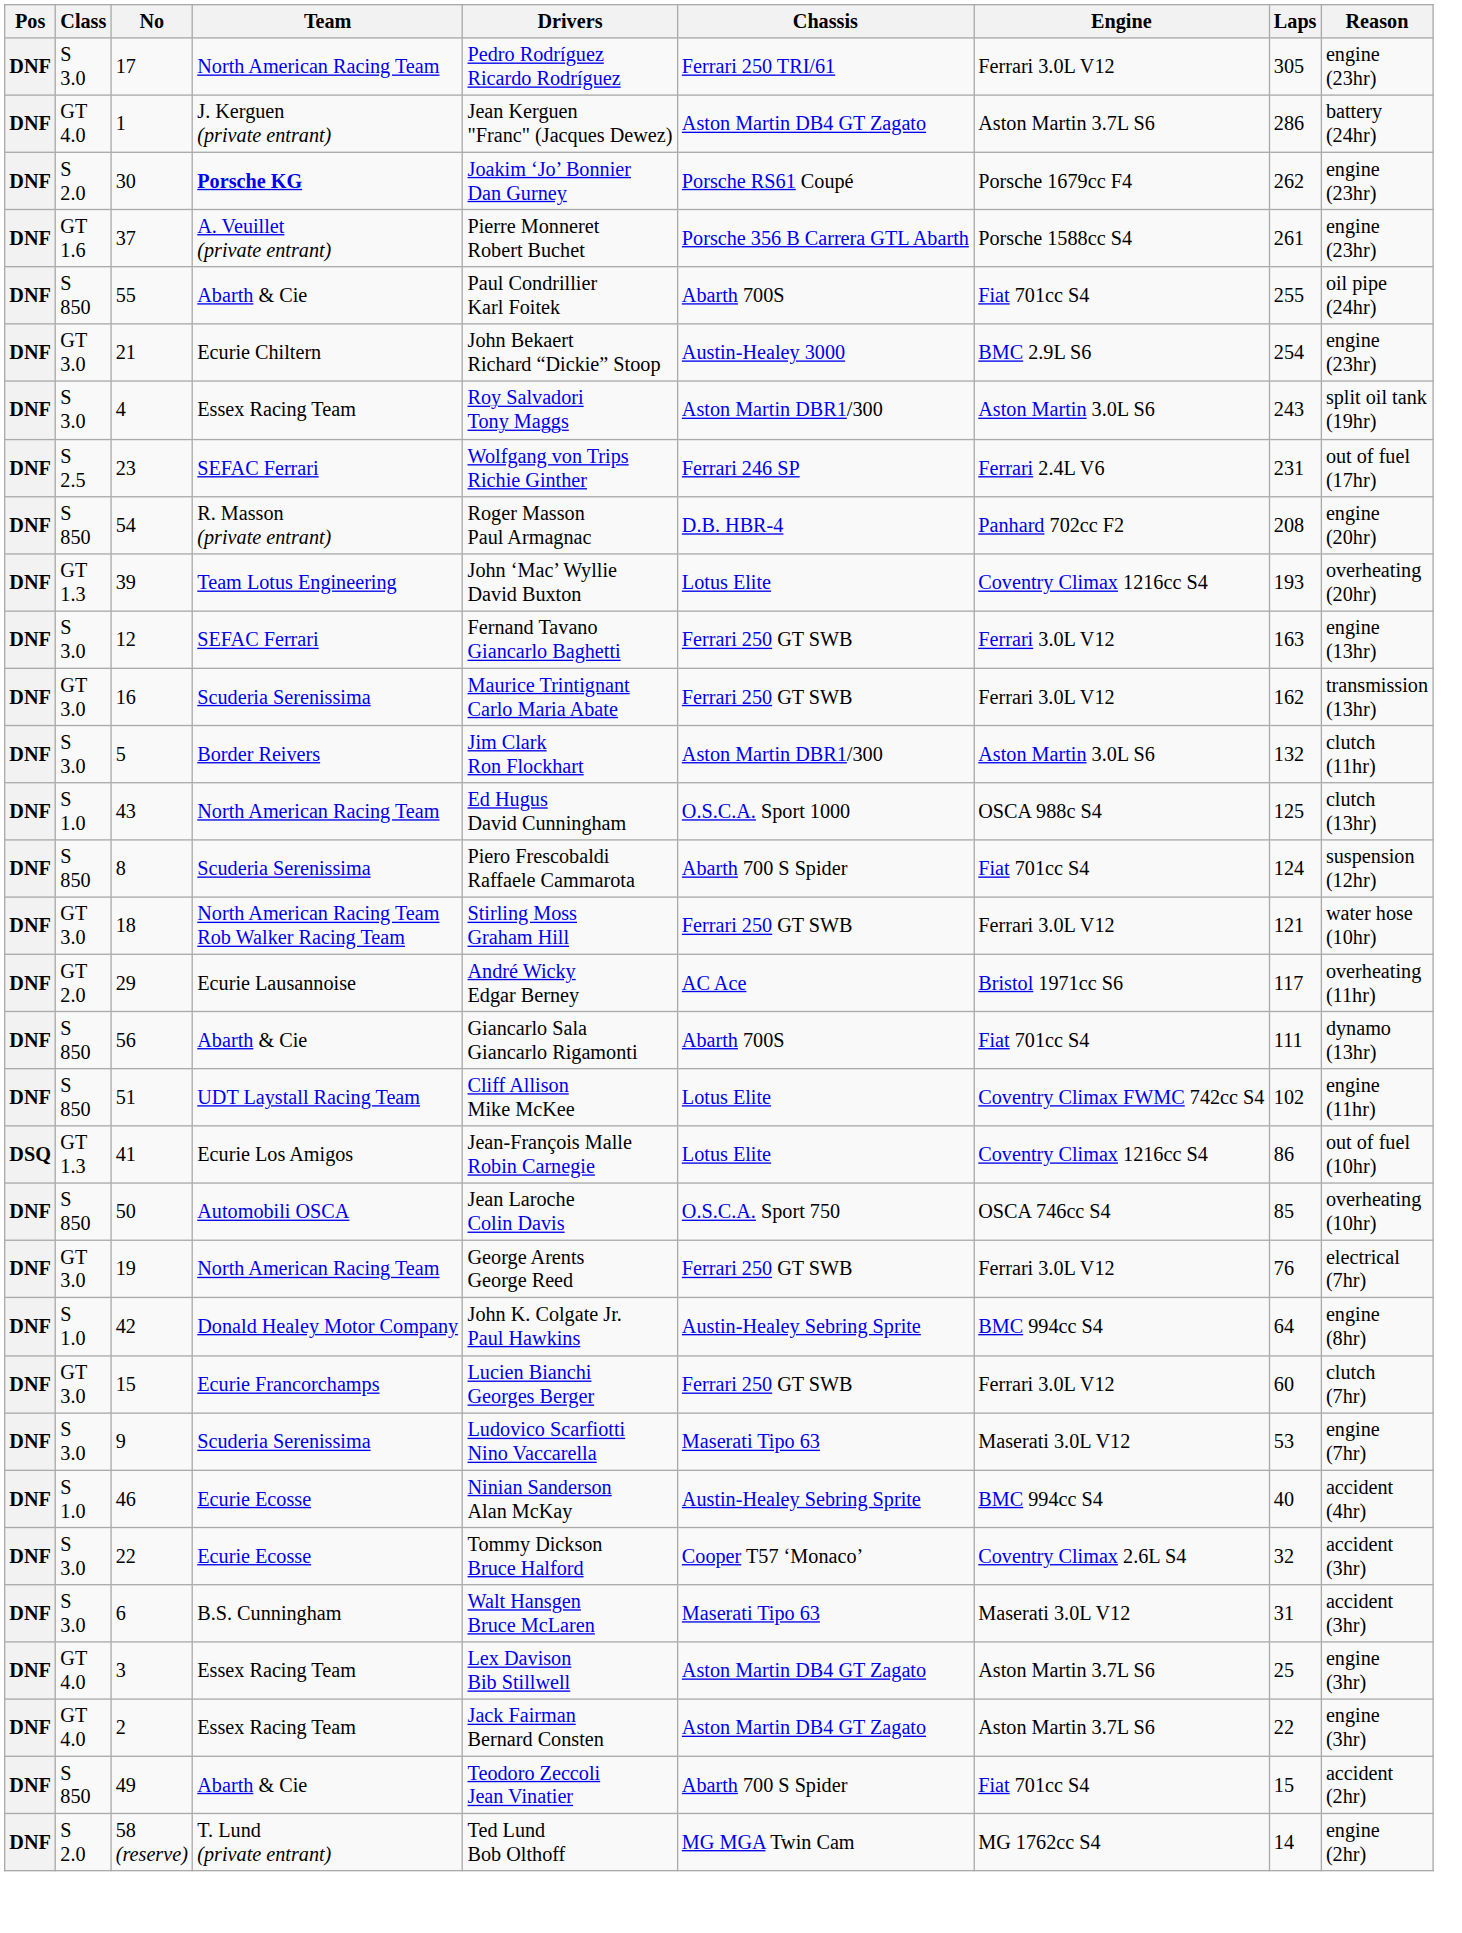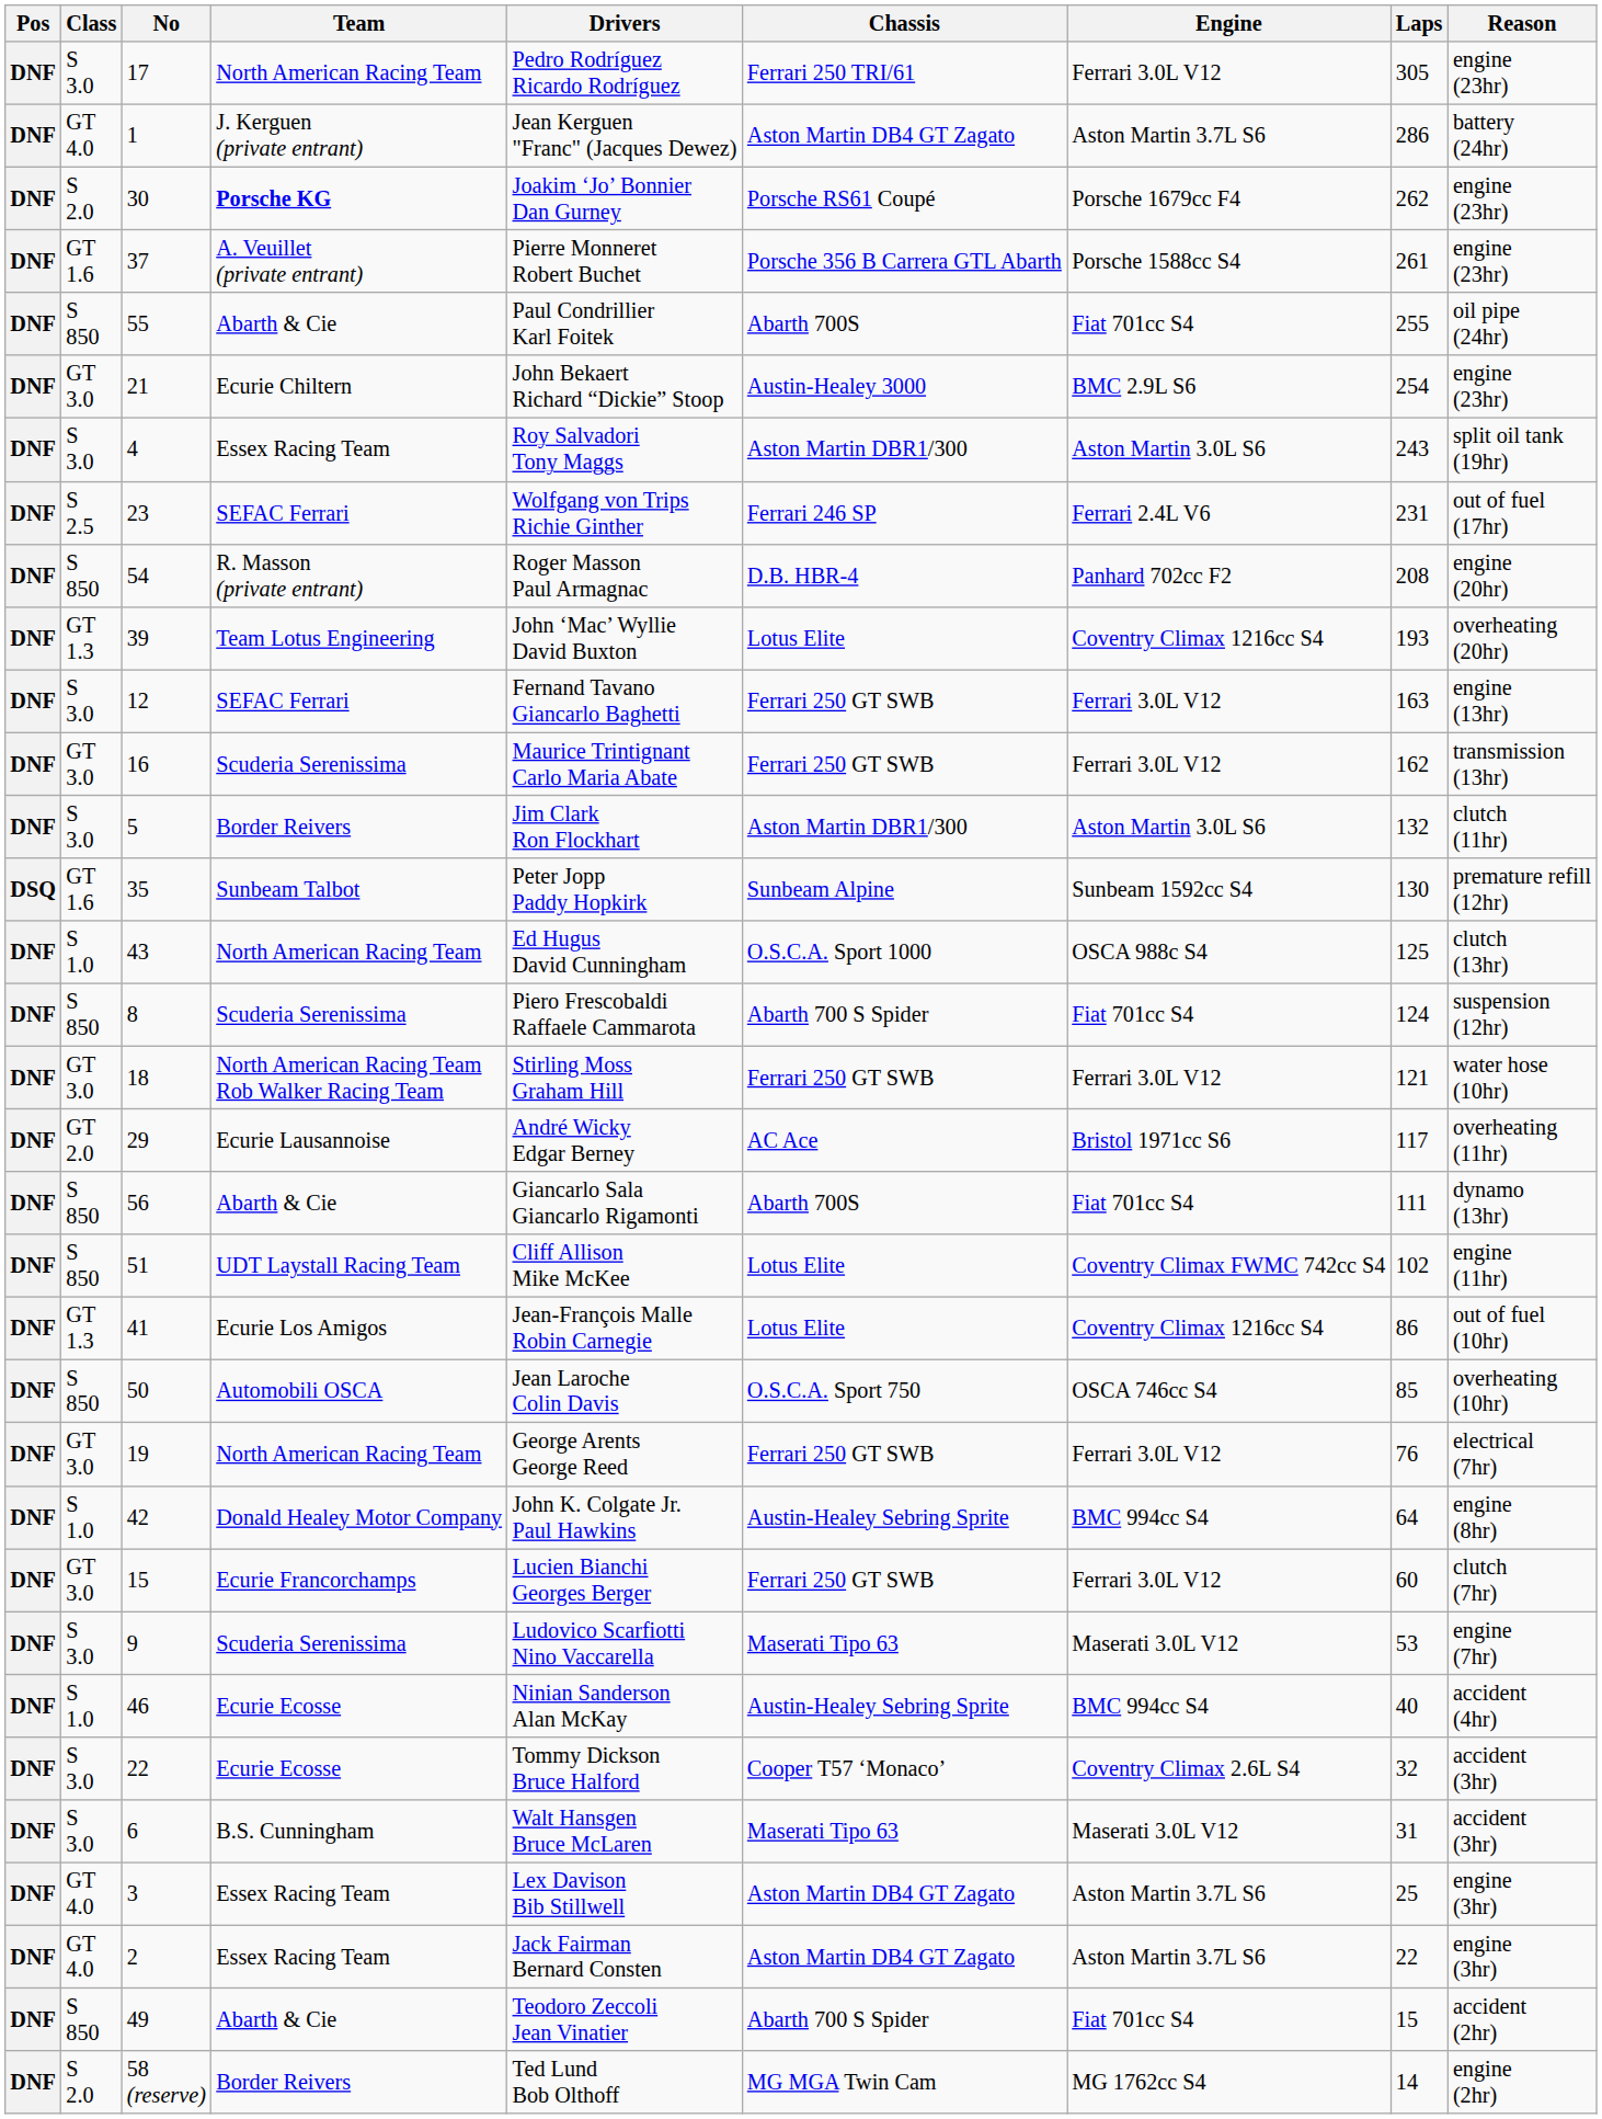+ row: DSQ | GT 1.6 | 35 | Sunbeam Talbot | Peter Jopp Paddy Hopkirk | Sunbeam Alpine | Sunbeam 1592cc S4 | 130 | premature refill (12hr)
41 | Pos: DSQ -> DNF
58 (reserve) | Team: T. Lund (private entrant) -> Border Reivers
